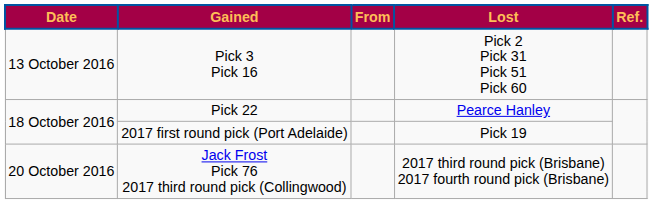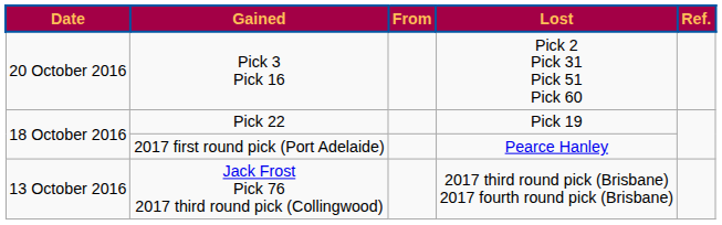Pick 3 Pick 16 | Date: 13 October 2016 -> 20 October 2016
Pick 22 | Lost: Pearce Hanley -> Pick 19
2017 first round pick (Port Adelaide) | Lost: Pick 19 -> Pearce Hanley
Jack Frost Pick 76 2017 third round pick (Collingwood) | Date: 20 October 2016 -> 13 October 2016
